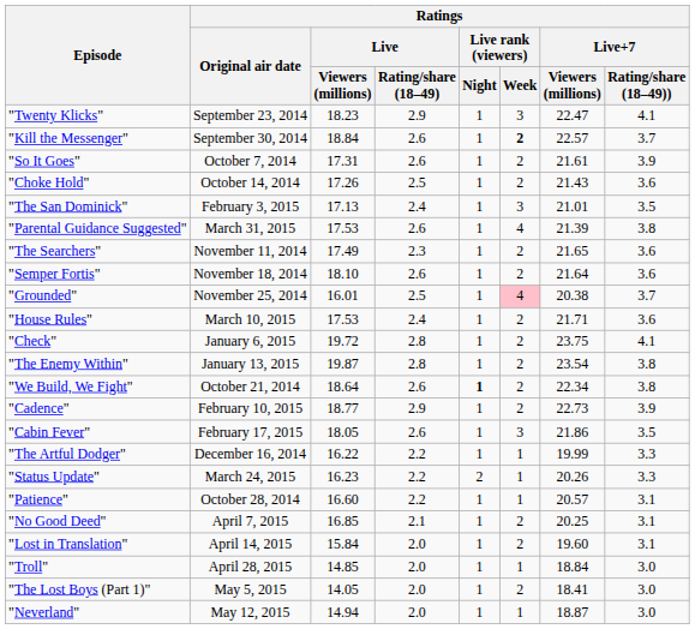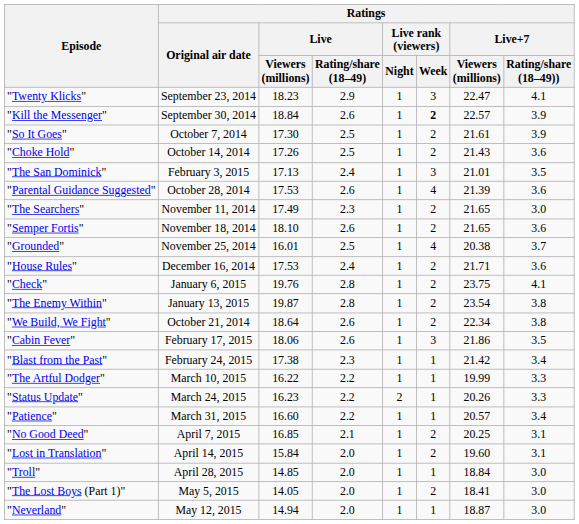"Kill the Messenger" | Ratings / Live+7 / Rating/share (18–49)): 3.7 -> 3.9
"So It Goes" | Ratings / Live / Viewers (millions): 17.31 -> 17.30
"So It Goes" | Ratings / Live / Rating/share (18–49): 2.6 -> 2.5
"Parental Guidance Suggested" | Ratings / Original air date: March 31, 2015 -> October 28, 2014
"Parental Guidance Suggested" | Ratings / Live+7 / Rating/share (18–49)): 3.8 -> 3.6
"The Searchers" | Ratings / Live+7 / Rating/share (18–49)): 3.6 -> 3.0
"Semper Fortis" | Ratings / Live+7 / Viewers (millions): 21.64 -> 21.65
"Grounded" | Ratings / Live rank (viewers) / Week: pink background -> no background
"House Rules" | Ratings / Original air date: March 10, 2015 -> December 16, 2014
"Check" | Ratings / Live / Viewers (millions): 19.72 -> 19.76
"We Build, We Fight" | Ratings / Live rank (viewers) / Night: bold -> normal
- row: "Cadence" | February 10, 2015 | 18.77 | 2.9 | 1 | 2 | 22.73 | 3.9
"Cabin Fever" | Ratings / Live / Viewers (millions): 18.05 -> 18.06
+ row: "Blast from the Past" | February 24, 2015 | 17.38 | 2.3 | 1 | 1 | 21.42 | 3.4
"The Artful Dodger" | Ratings / Original air date: December 16, 2014 -> March 10, 2015
"Patience" | Ratings / Original air date: October 28, 2014 -> March 31, 2015
"Patience" | Ratings / Live+7 / Rating/share (18–49)): 3.1 -> 3.4
